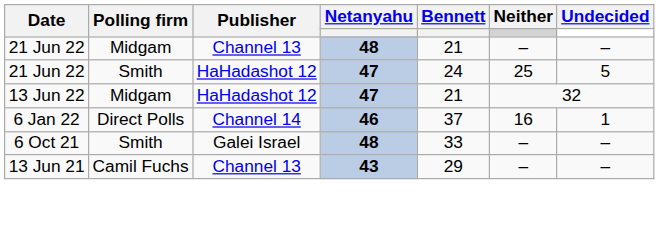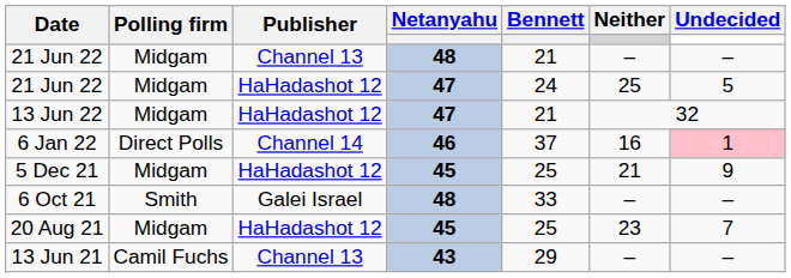21 Jun 22 / 47 | Polling firm: Smith -> Midgam
6 Jan 22 | Undecided: no background -> pink background
+ row: 5 Dec 21 | Midgam | HaHadashot 12 | 45 | 25 | 21 | 9
+ row: 20 Aug 21 | Midgam | HaHadashot 12 | 45 | 25 | 23 | 7
